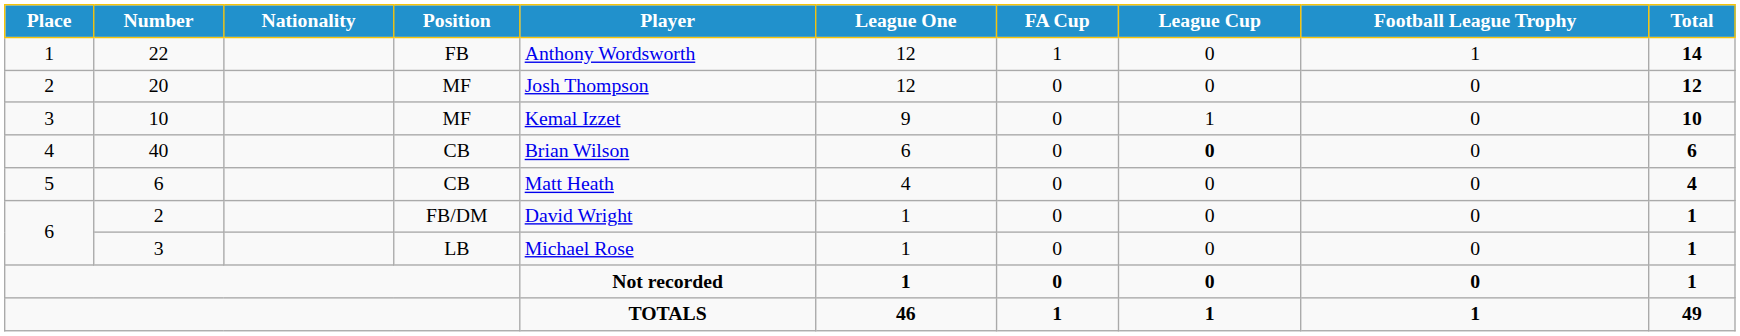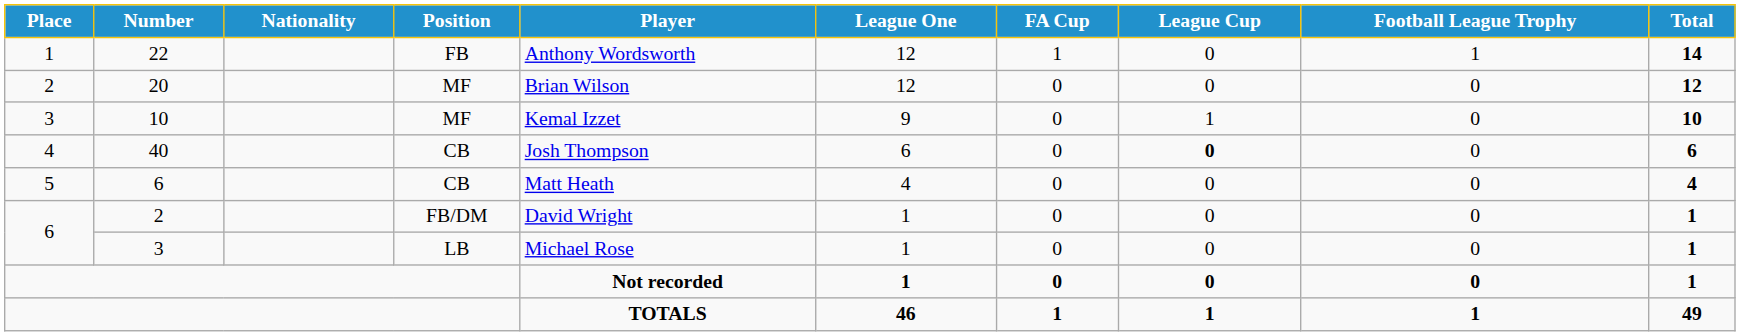20 | Player: Josh Thompson -> Brian Wilson
40 | Player: Brian Wilson -> Josh Thompson
